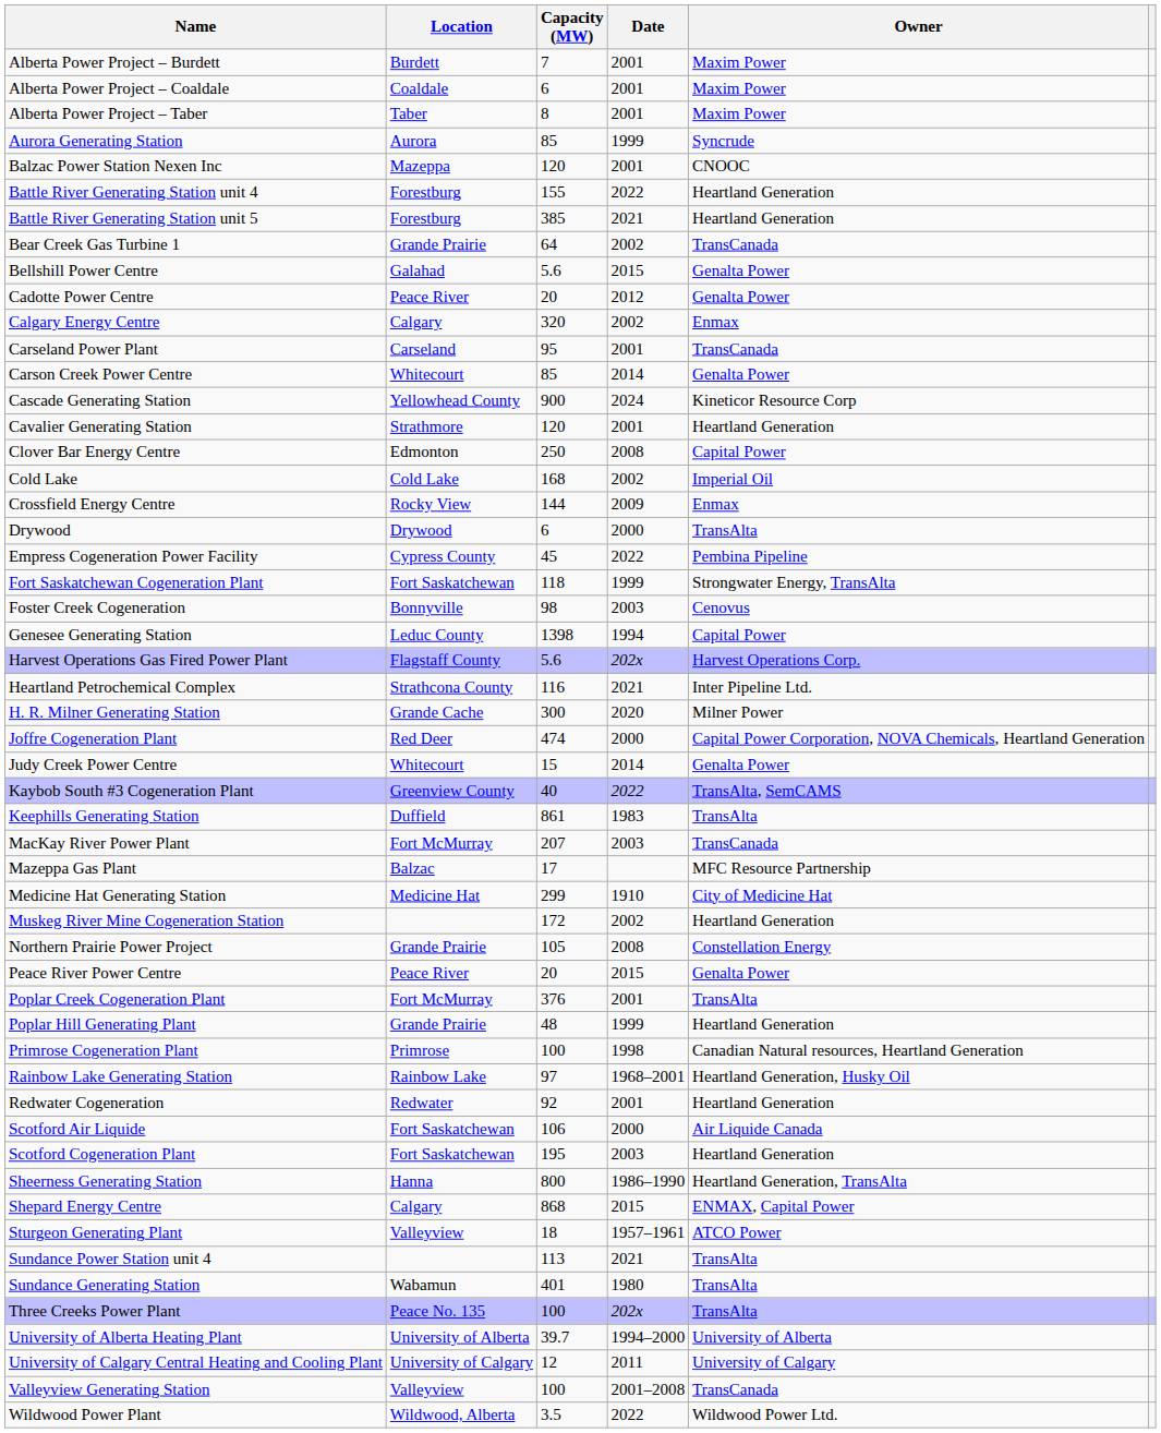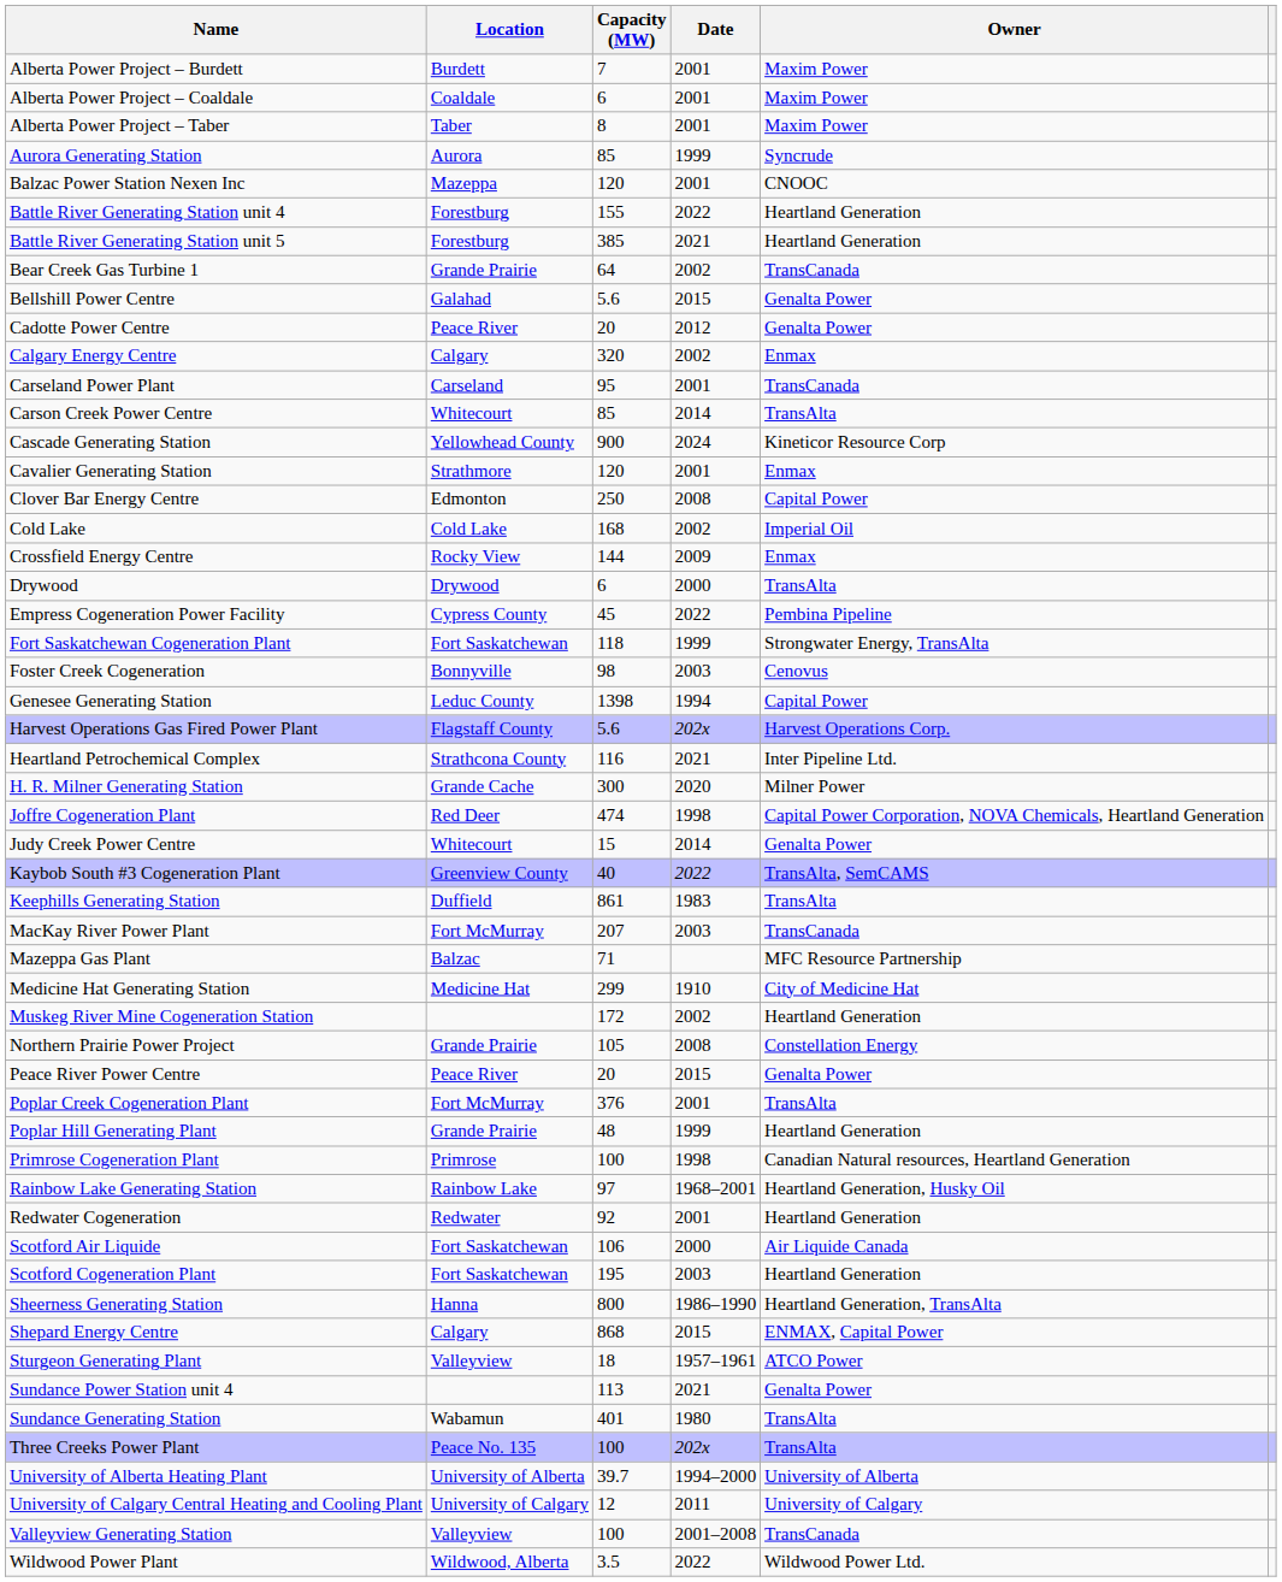Carson Creek Power Centre | Owner: Genalta Power -> TransAlta
Cavalier Generating Station | Owner: Heartland Generation -> Enmax
Joffre Cogeneration Plant | Date: 2000 -> 1998
Mazeppa Gas Plant | Capacity (MW): 17 -> 71
Sundance Power Station unit 4 | Owner: TransAlta -> Genalta Power
